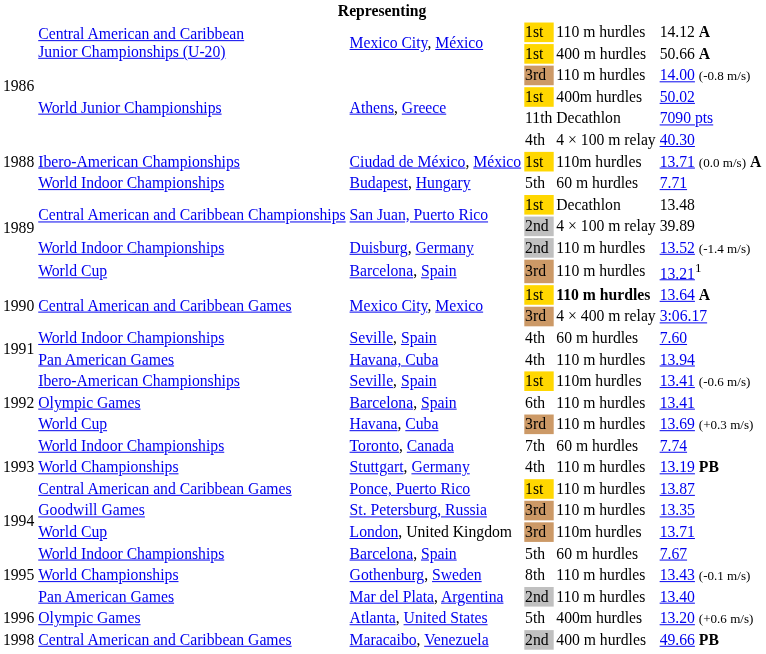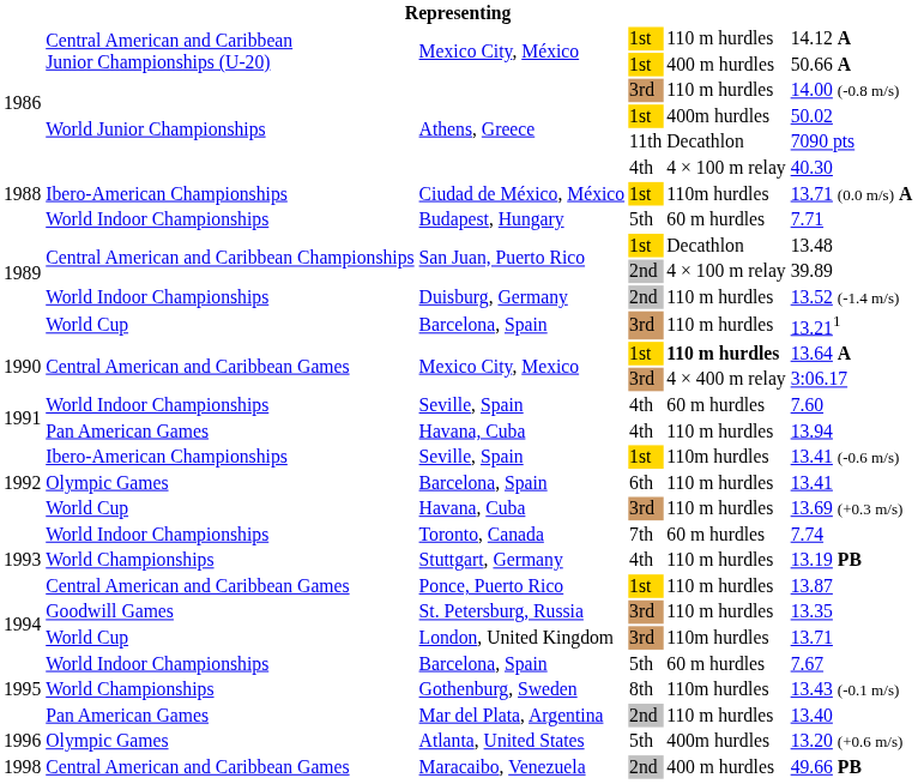Gothenburg, Sweden | column 5: 110 m hurdles -> 110m hurdles
